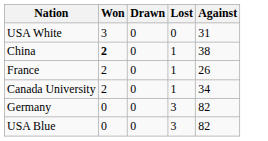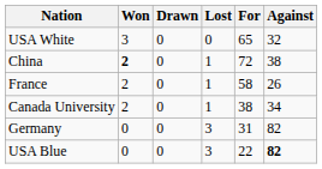+ column: For | 65 | 72 | 58 | 38 | 31 | 22
USA White | Against: 31 -> 32
USA Blue | Against: normal -> bold
